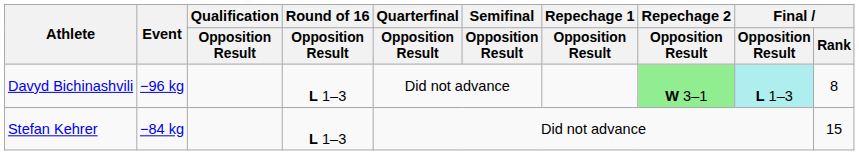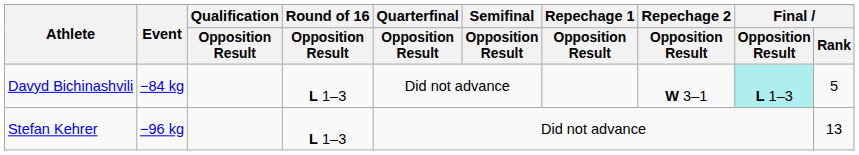Davyd Bichinashvili | Event: −96 kg -> −84 kg
Davyd Bichinashvili | Repechage 2 / Opposition Result: lightgreen background -> no background
Davyd Bichinashvili | Final / Rank: 8 -> 5
Stefan Kehrer | Event: −84 kg -> −96 kg
Stefan Kehrer | Final / Rank: 15 -> 13
